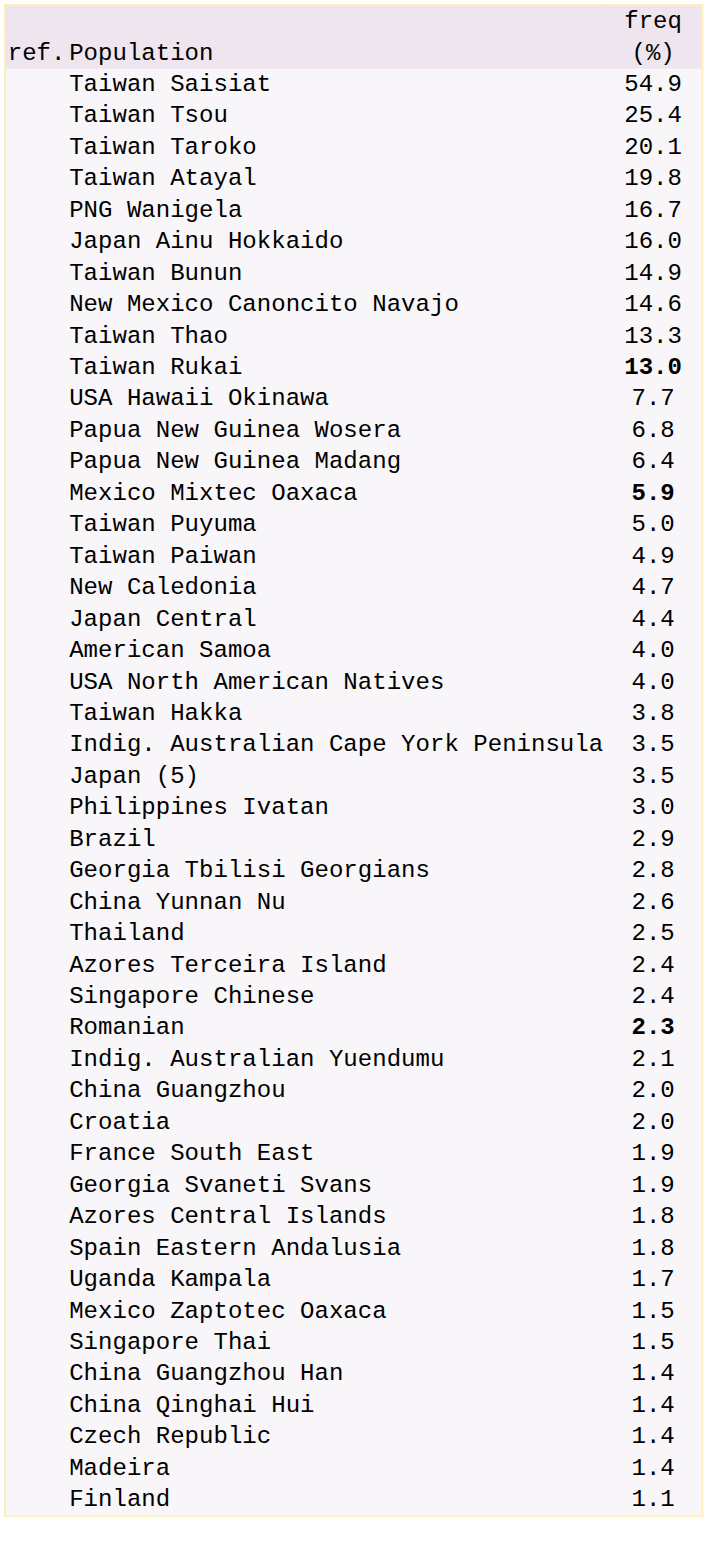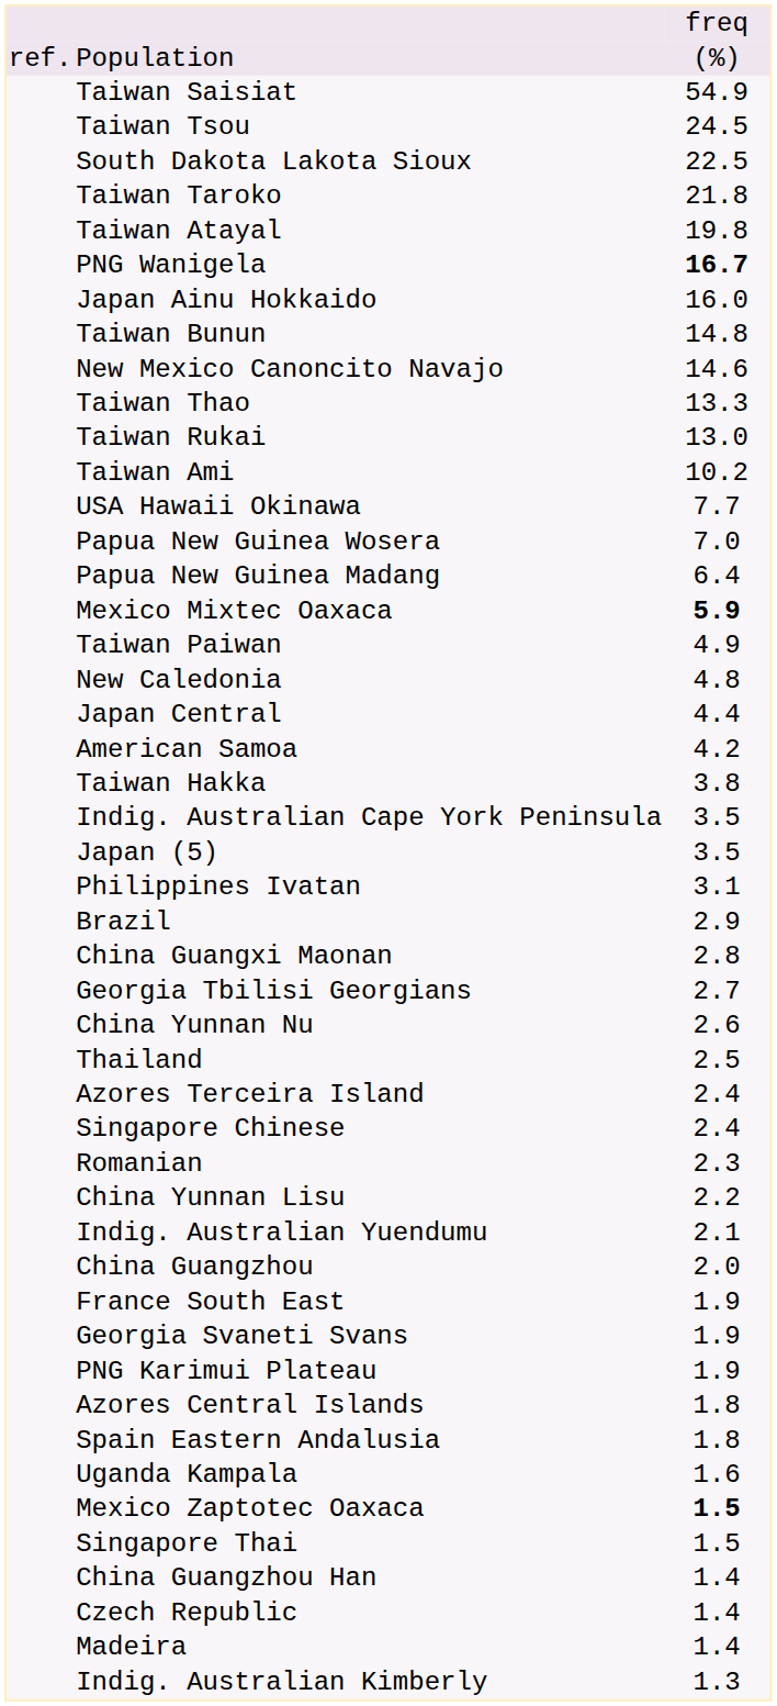Taiwan Tsou | column 3: 25.4 -> 24.5
+ row: South Dakota Lakota Sioux | 22.5
Taiwan Taroko | column 3: 20.1 -> 21.8
PNG Wanigela | column 3: normal -> bold
Taiwan Bunun | column 3: 14.9 -> 14.8
Taiwan Rukai | column 3: bold -> normal
+ row: Taiwan Ami | 10.2
Papua New Guinea Wosera | column 3: 6.8 -> 7.0
- row: Taiwan Puyuma | 5.0
New Caledonia | column 3: 4.7 -> 4.8
American Samoa | column 3: 4.0 -> 4.2
- row: USA North American Natives | 4.0
Philippines Ivatan | column 3: 3.0 -> 3.1
+ row: China Guangxi Maonan | 2.8
Georgia Tbilisi Georgians | column 3: 2.8 -> 2.7
Romanian | column 3: bold -> normal
+ row: China Yunnan Lisu | 2.2
- row: Croatia | 2.0
+ row: PNG Karimui Plateau | 1.9
Uganda Kampala | column 3: 1.7 -> 1.6
Mexico Zaptotec Oaxaca | column 3: normal -> bold
- row: China Qinghai Hui | 1.4
+ row: Indig. Australian Kimberly | 1.3
- row: Finland | 1.1
